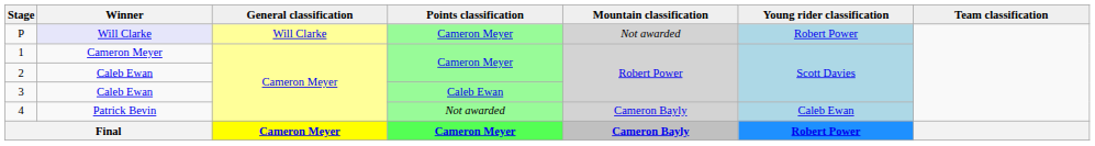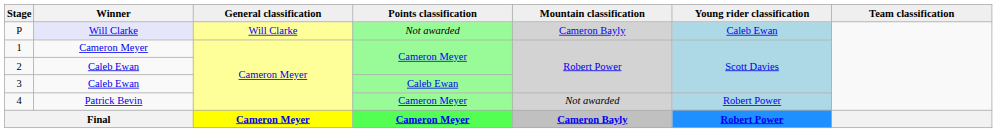P | Points classification: Cameron Meyer -> Not awarded
P | Mountain classification: Not awarded -> Cameron Bayly
P | Young rider classification: Robert Power -> Caleb Ewan
4 | Points classification: Not awarded -> Cameron Meyer
4 | Mountain classification: Cameron Bayly -> Not awarded
4 | Young rider classification: Caleb Ewan -> Robert Power
